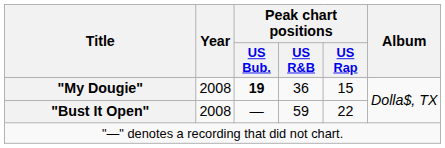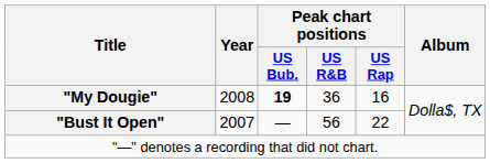"My Dougie" | Peak chart positions / US Rap: 15 -> 16
"Bust It Open" | Year: 2008 -> 2007
"Bust It Open" | Peak chart positions / US R&B: 59 -> 56
